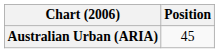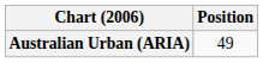Australian Urban (ARIA) | Position: 45 -> 49
